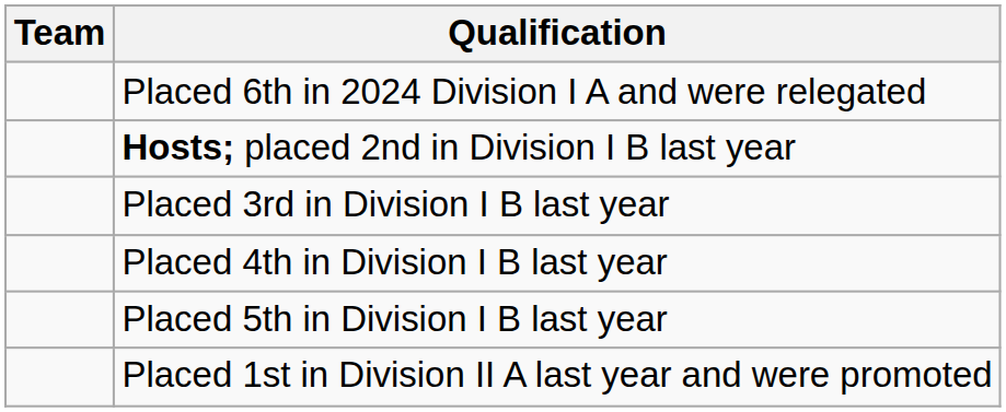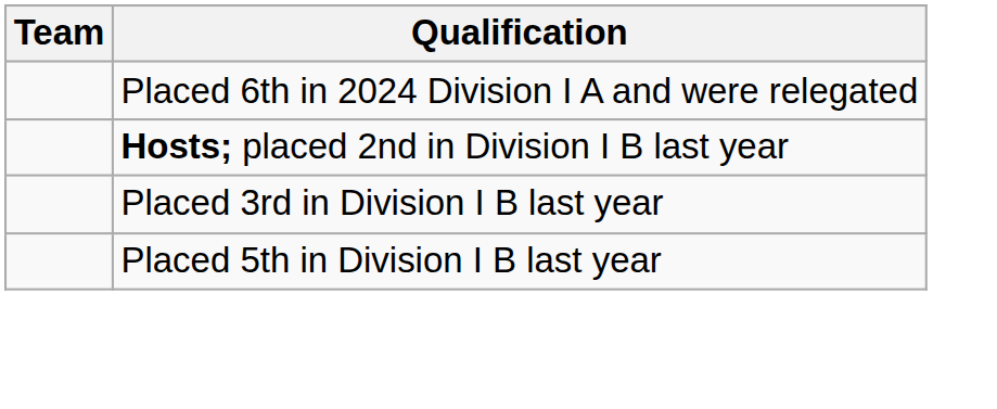- row: Placed 4th in Division I B last year
- row: Placed 1st in Division II A last year and were promoted
